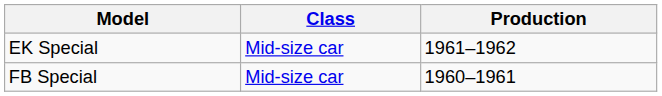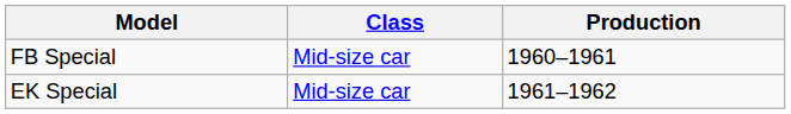rows swapped: FB Special <-> EK Special
